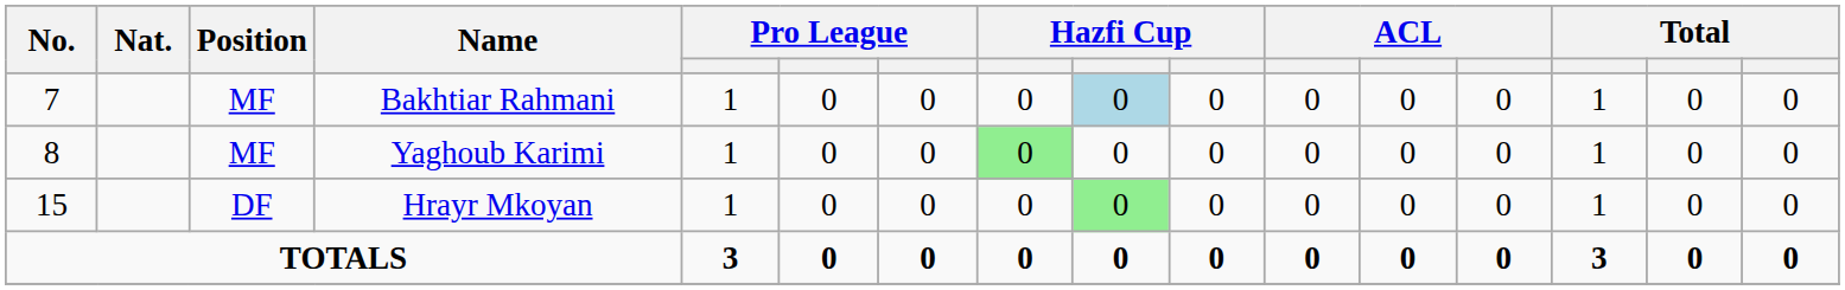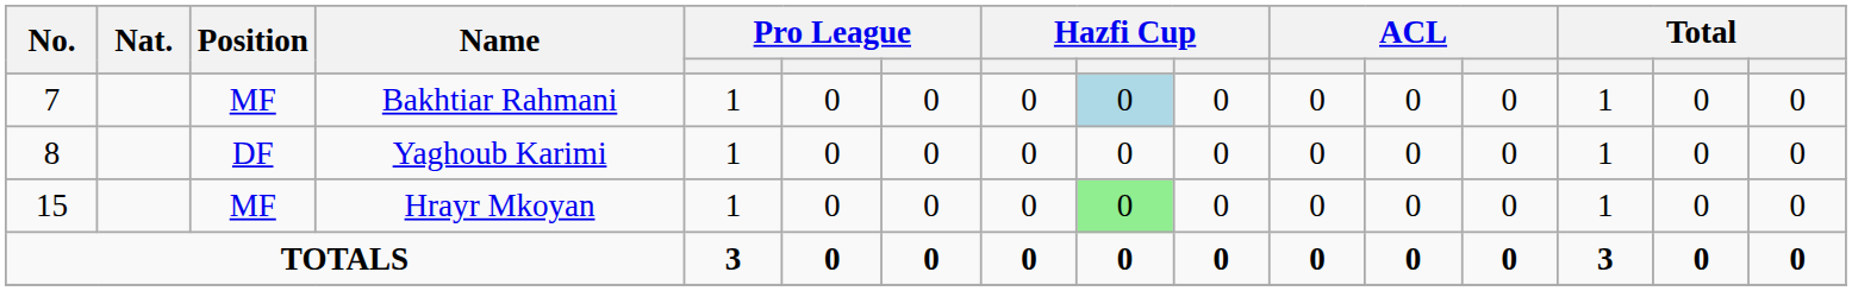Yaghoub Karimi | Position: MF -> DF
Yaghoub Karimi | column 8: lightgreen background -> no background
Hrayr Mkoyan | Position: DF -> MF
